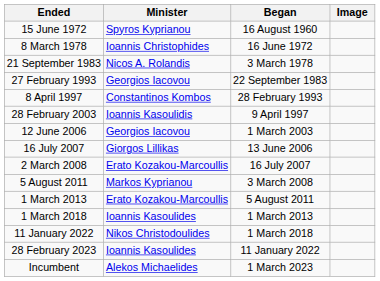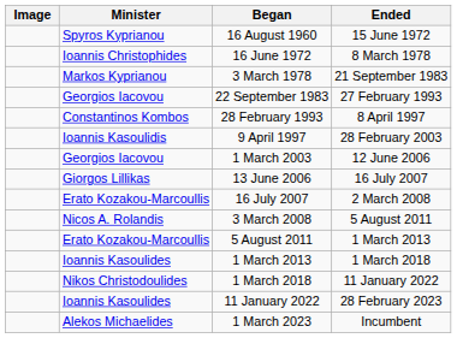columns swapped: Image <-> Ended
3 March 1978 | Minister: Nicos A. Rolandis -> Markos Kyprianou
3 March 2008 | Minister: Markos Kyprianou -> Nicos A. Rolandis
